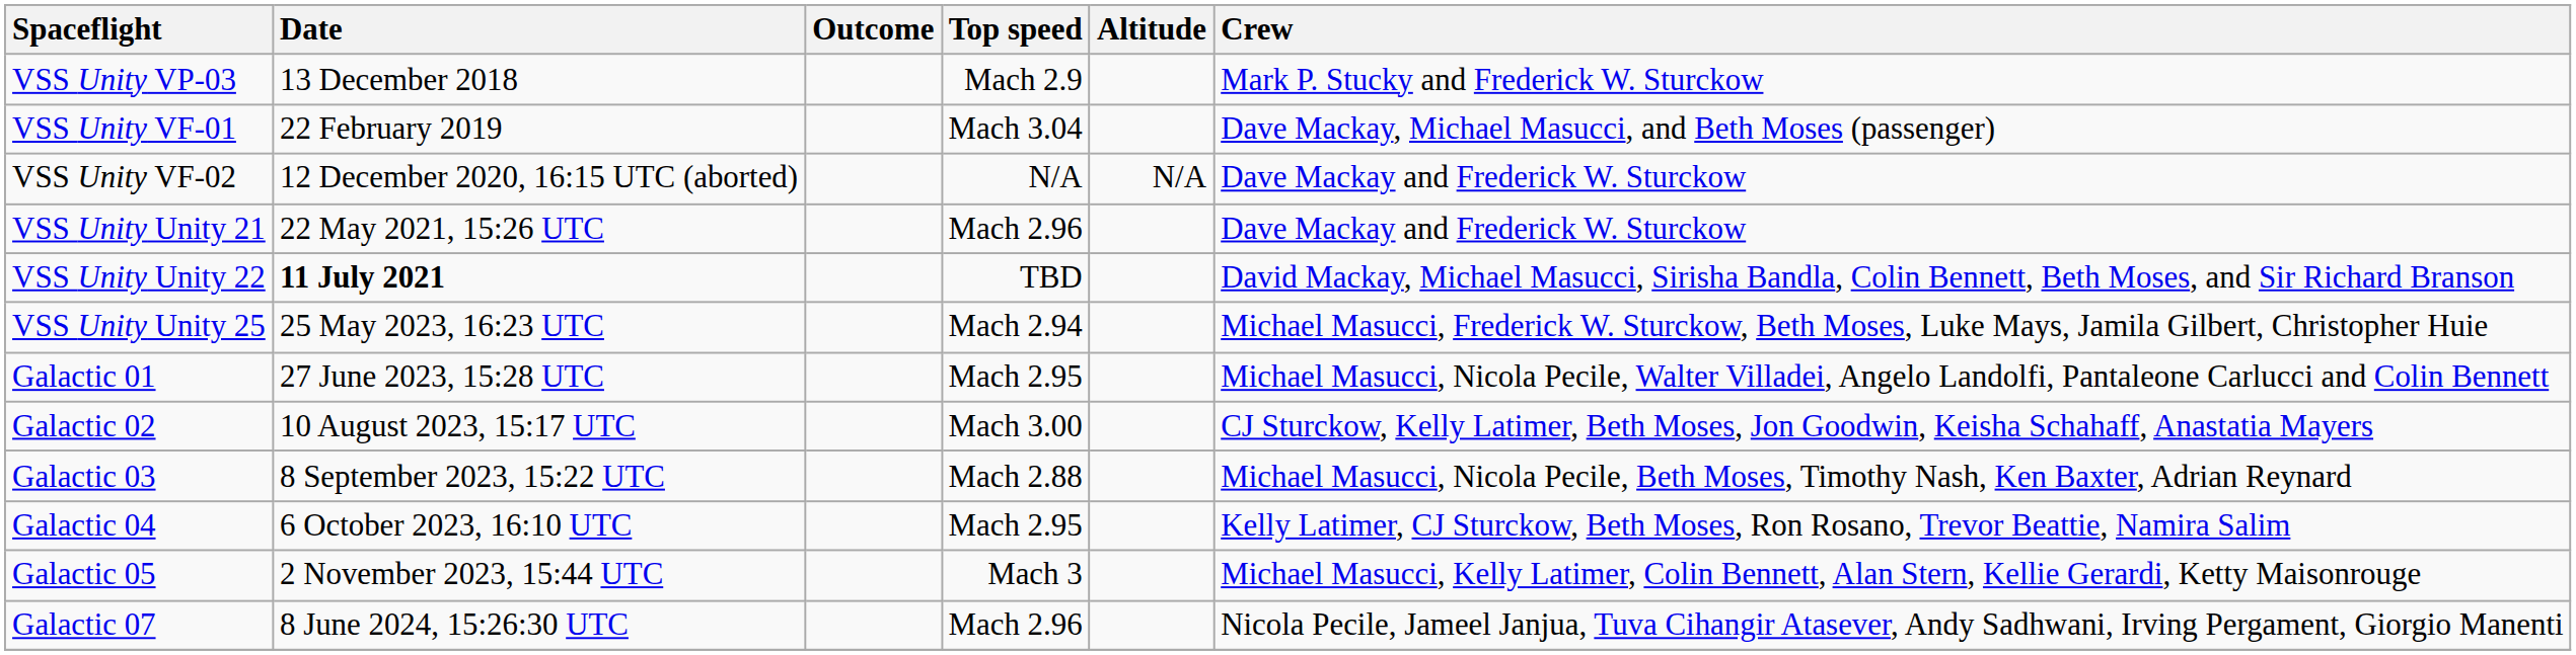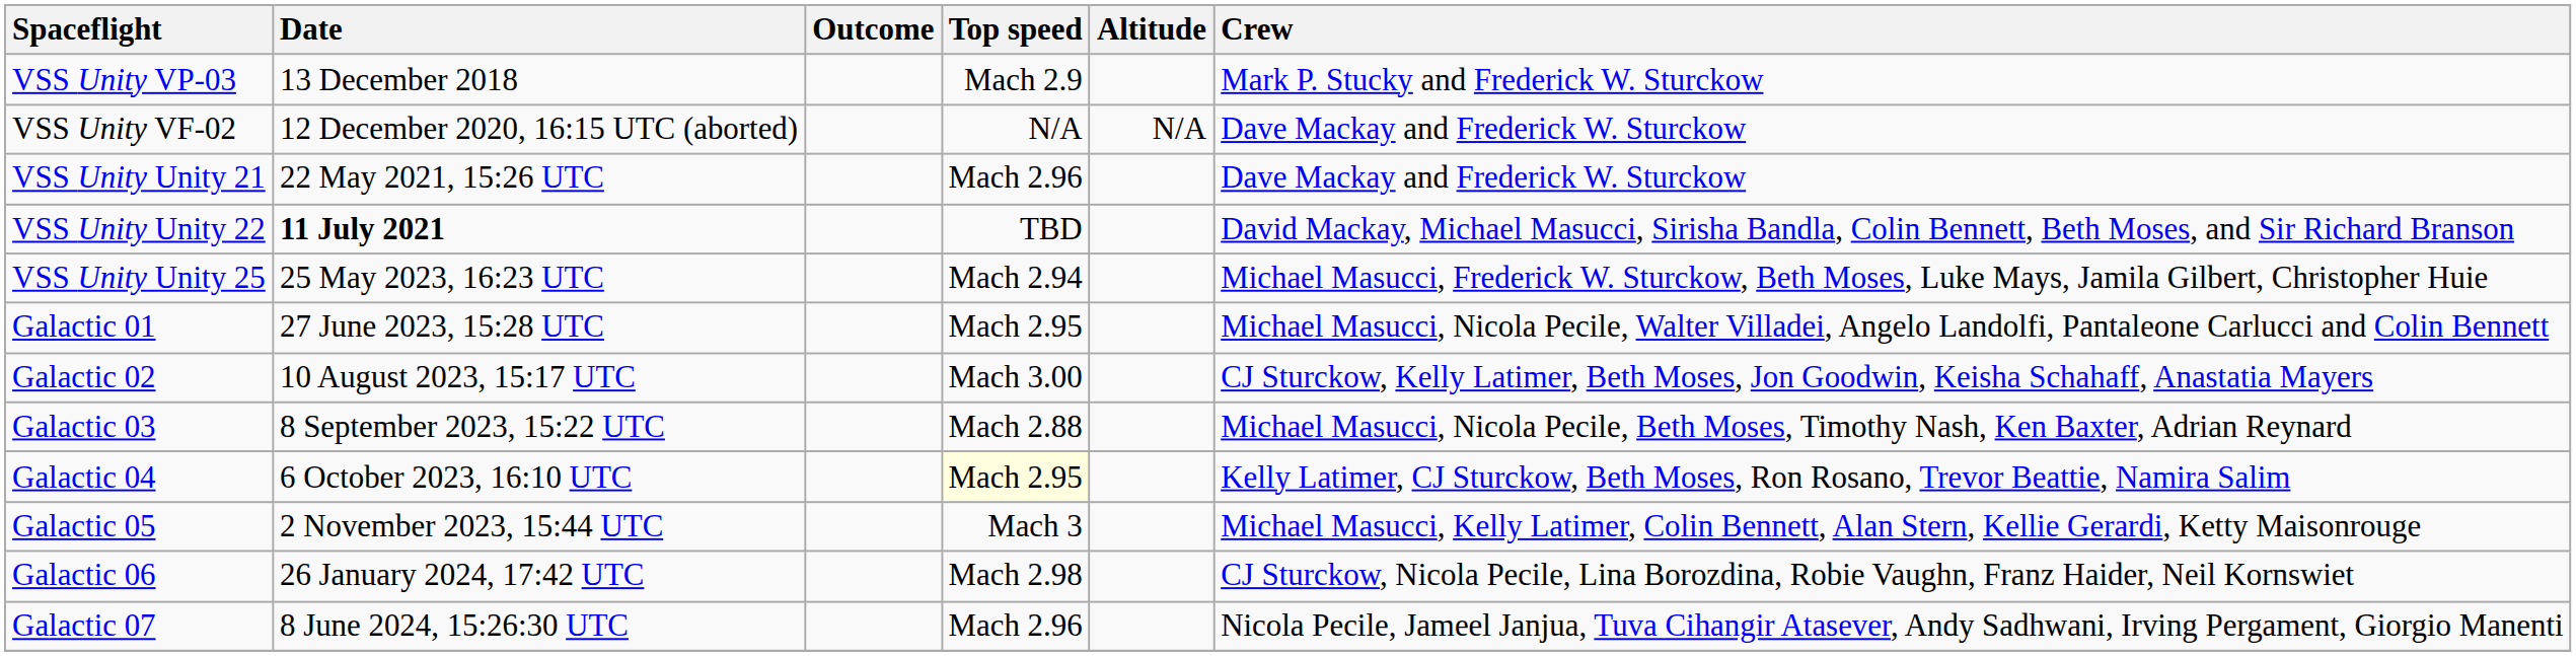- row: VSS Unity VF-01 | 22 February 2019 | Mach 3.04 | Dave Mackay, Michael Masucci, and Beth Moses (passenger)
Galactic 04 | Top speed: no background -> lightyellow background
+ row: Galactic 06 | 26 January 2024, 17:42 UTC | Mach 2.98 | CJ Sturckow, Nicola Pecile, Lina Borozdina, Robie Vaughn, Franz Haider, Neil Kornswiet
